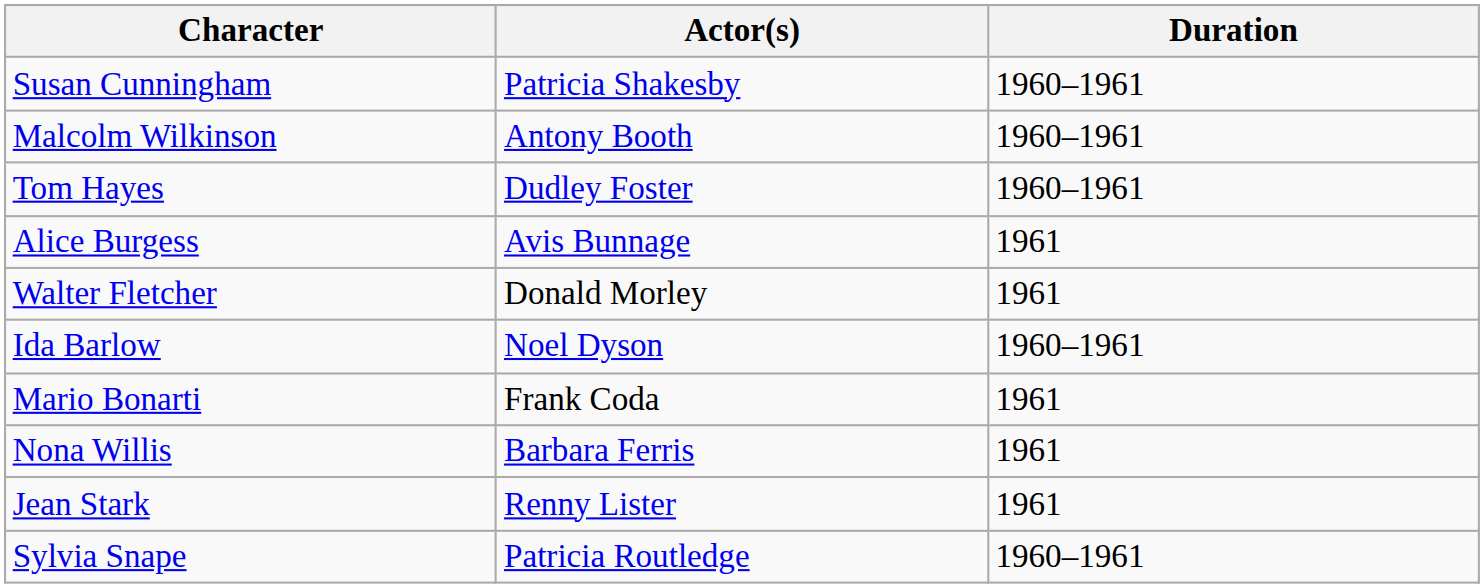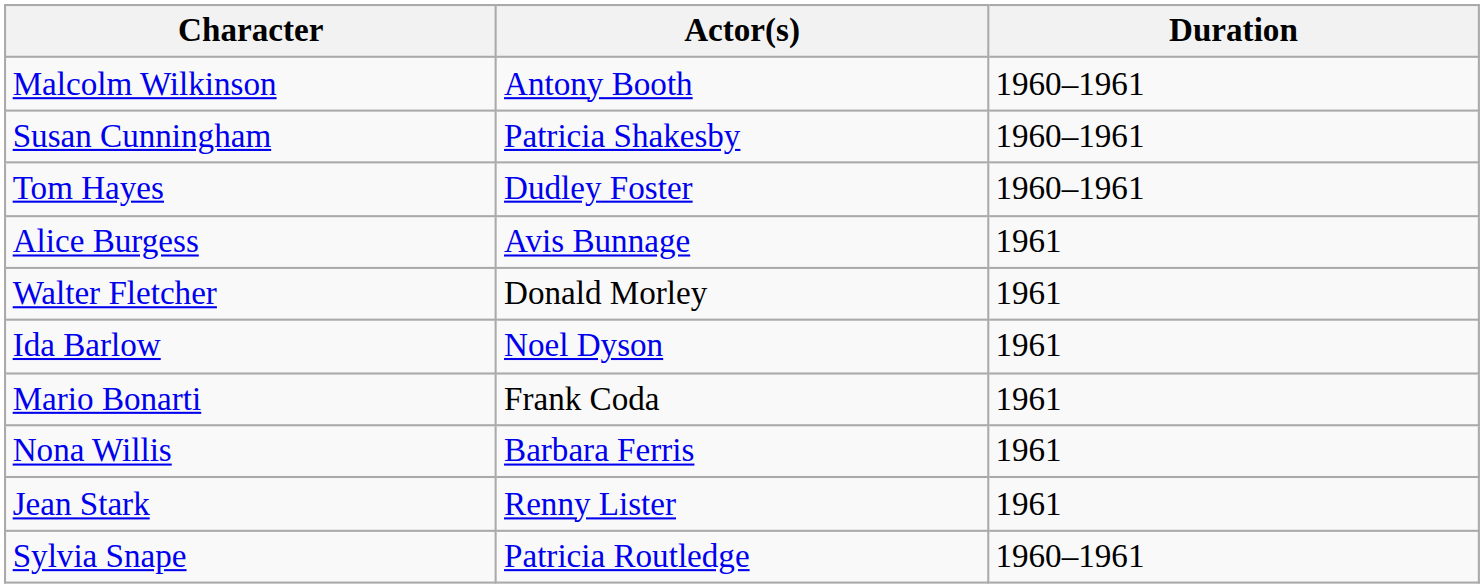rows swapped: Malcolm Wilkinson <-> Susan Cunningham
Ida Barlow | Duration: 1960–1961 -> 1961
